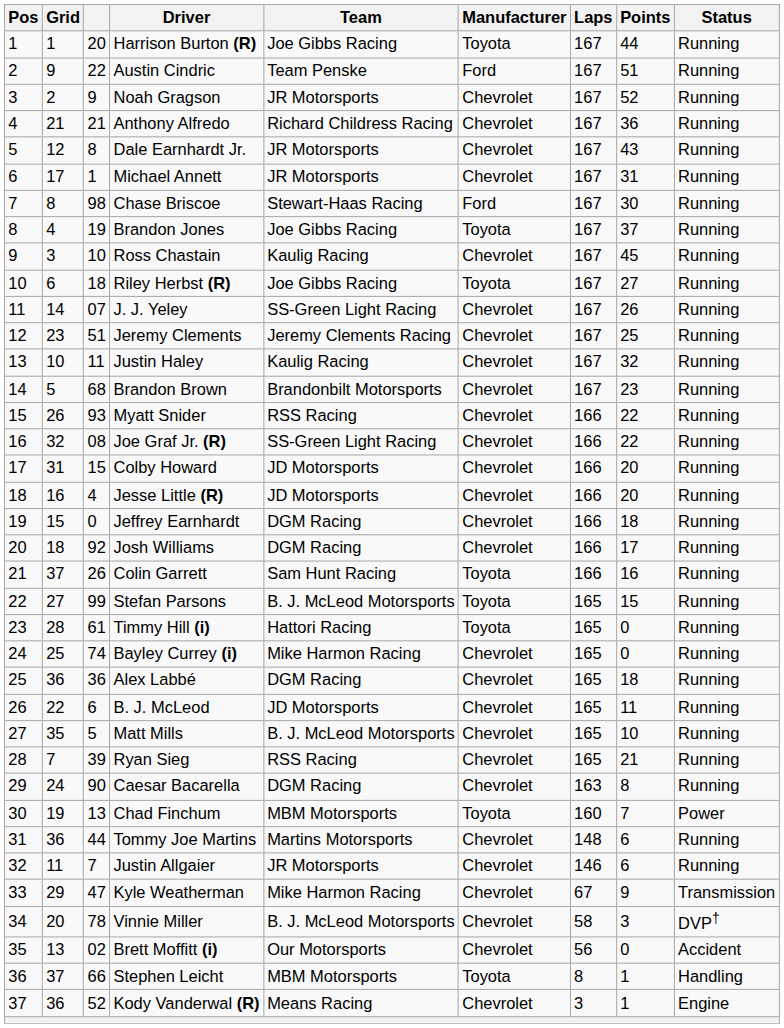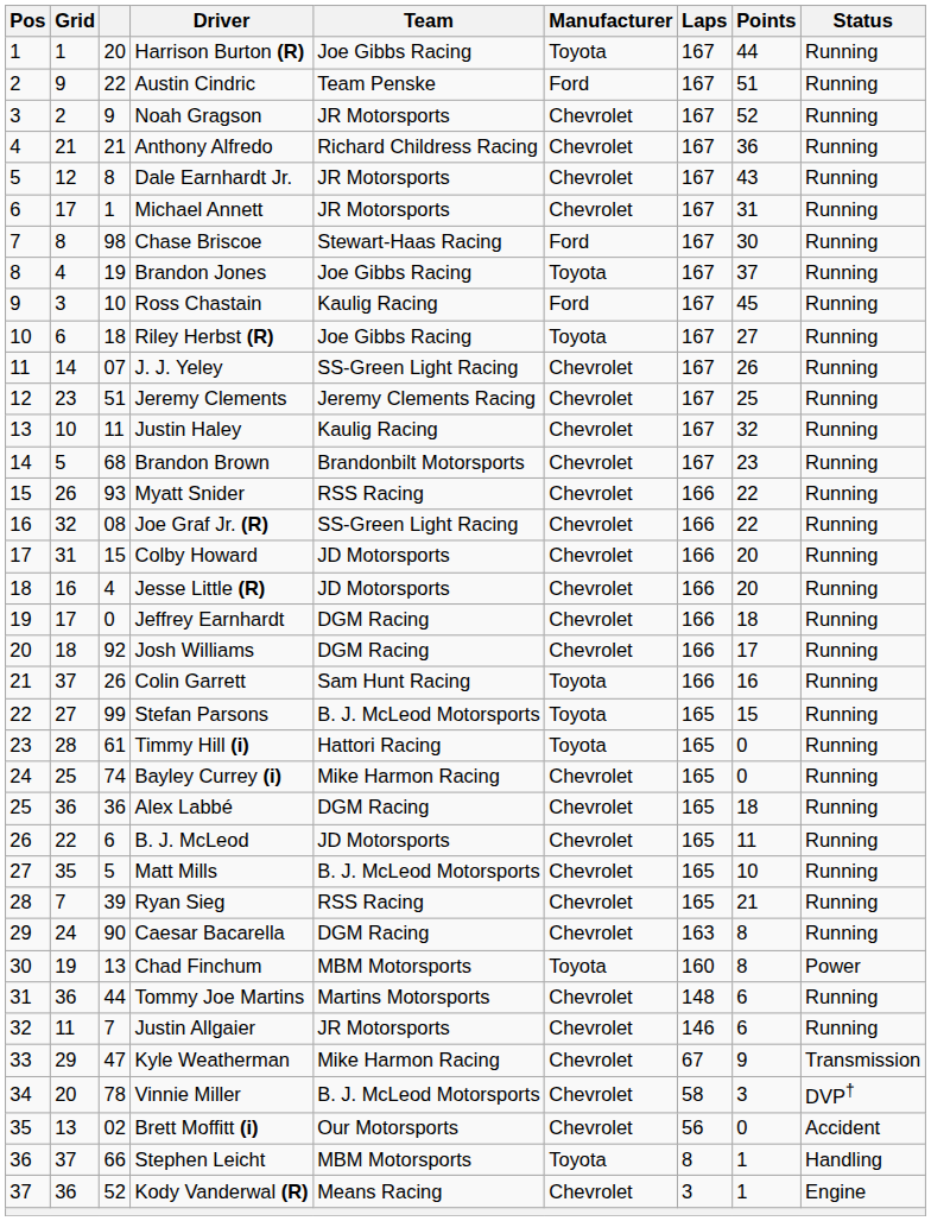Ross Chastain | Manufacturer: Chevrolet -> Ford
Jeffrey Earnhardt | Grid: 15 -> 17
Chad Finchum | Points: 7 -> 8
